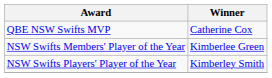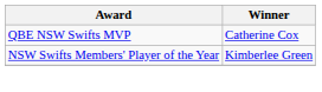- row: NSW Swifts Players' Player of the Year | Kimberley Smith
